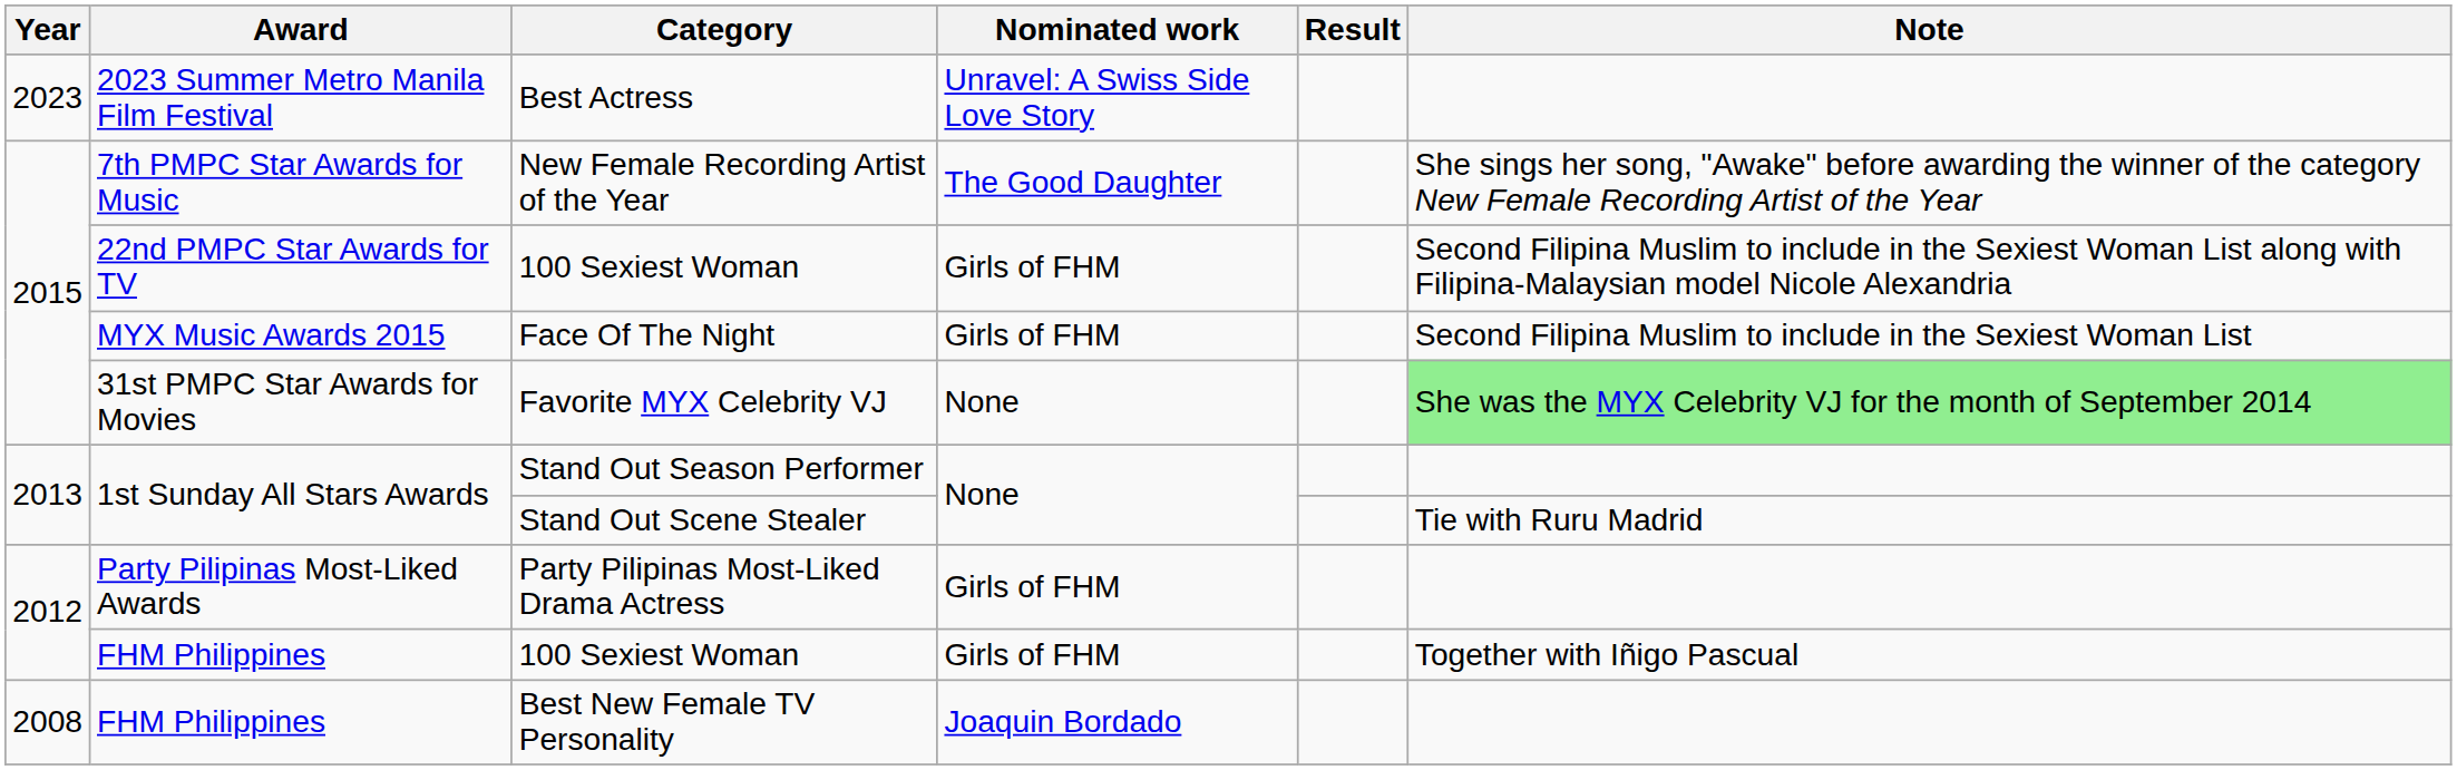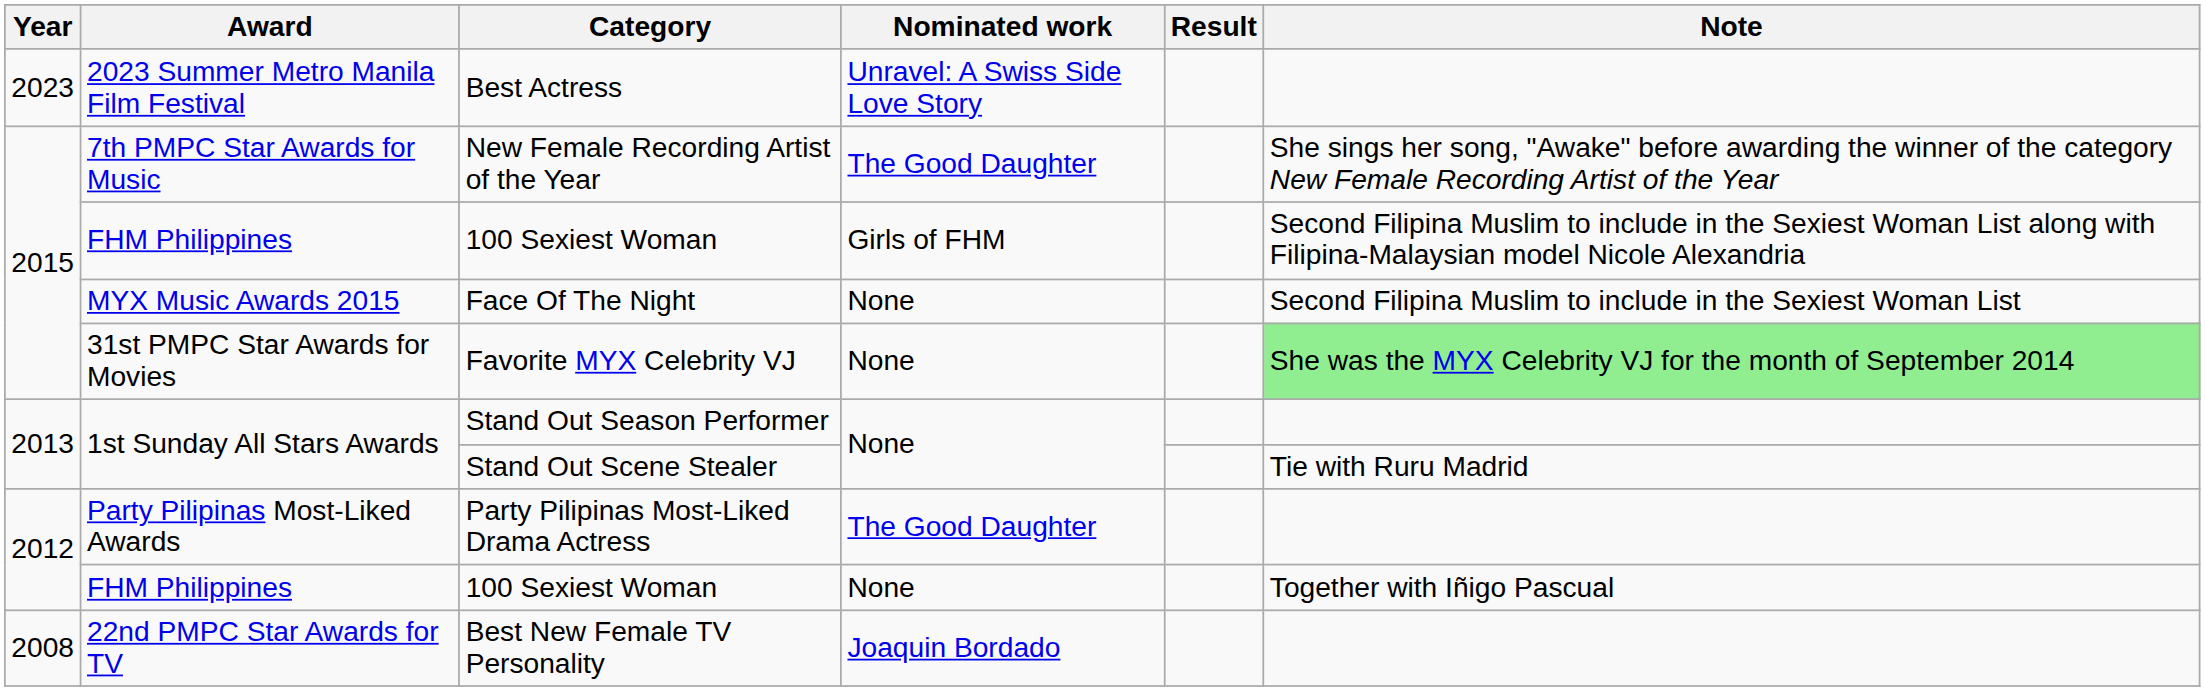2015 / 100 Sexiest Woman | Award: 22nd PMPC Star Awards for TV -> FHM Philippines
Face Of The Night | Nominated work: Girls of FHM -> None
Party Pilipinas Most-Liked Drama Actress | Nominated work: Girls of FHM -> The Good Daughter
2012 / 100 Sexiest Woman | Nominated work: Girls of FHM -> None
Best New Female TV Personality | Award: FHM Philippines -> 22nd PMPC Star Awards for TV
